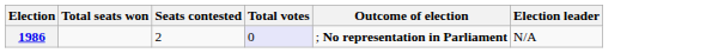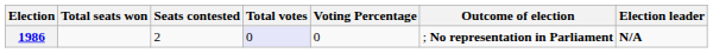+ column: Voting Percentage | 0
1986 | Election leader: normal -> bold
